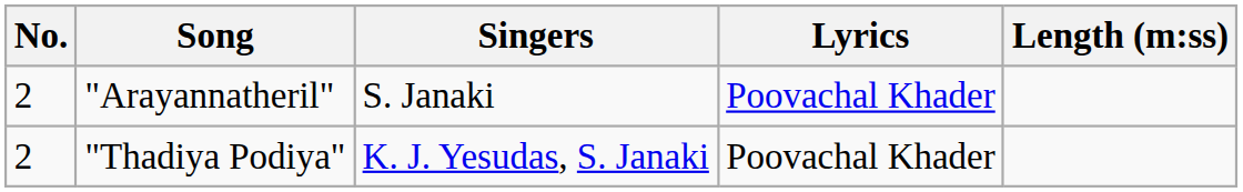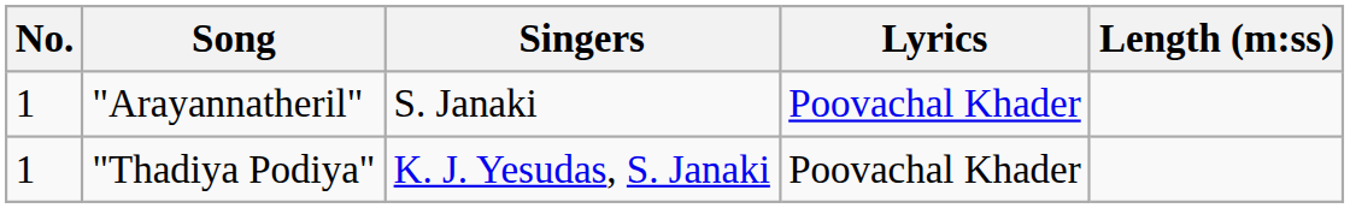"Arayannatheril" | No.: 2 -> 1
"Thadiya Podiya" | No.: 2 -> 1
